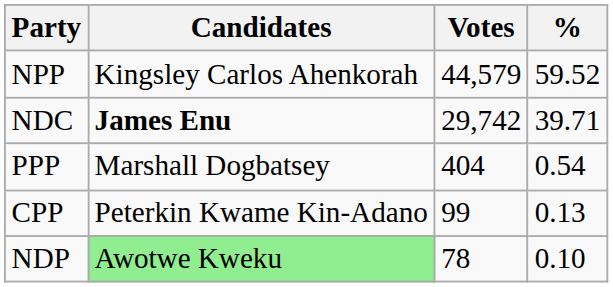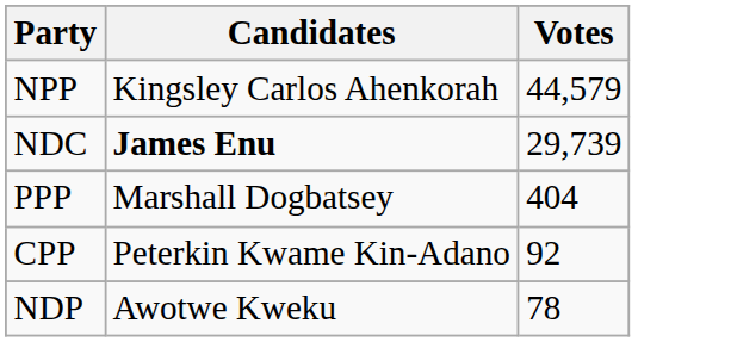- column: % | 59.52 | 39.71 | 0.54 | 0.13 | 0.10
NDC | Votes: 29,742 -> 29,739
CPP | Votes: 99 -> 92
NDP | Candidates: lightgreen background -> no background
